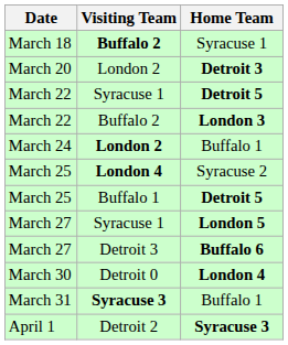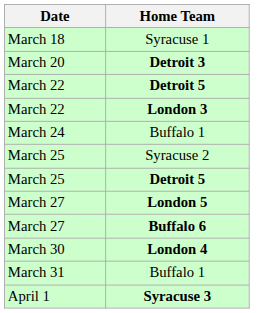- column: Visiting Team | Buffalo 2 | London 2 | Syracuse 1 | Buffalo 2 | London 2 | London 4 | Buffalo 1 | Syracuse 1 | Detroit 3 | Detroit 0 | Syracuse 3 | Detroit 2
